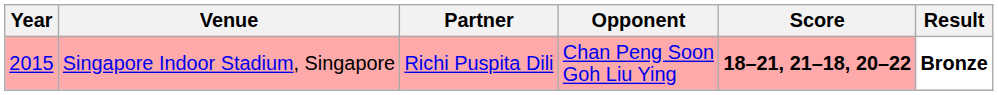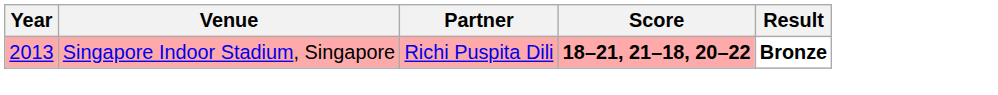- column: Opponent | Chan Peng Soon Goh Liu Ying
Singapore Indoor Stadium, Singapore | Year: 2015 -> 2013
